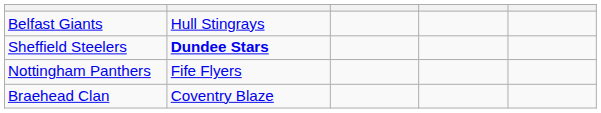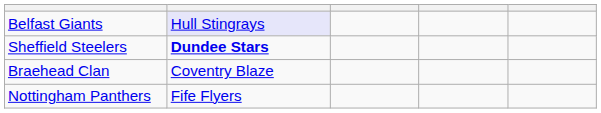Belfast Giants | column 2: no background -> lavender background
rows swapped: Braehead Clan <-> Nottingham Panthers
